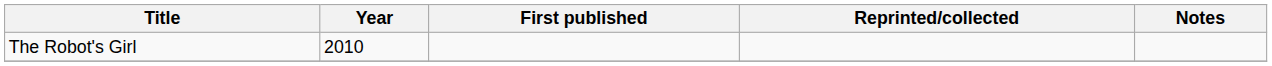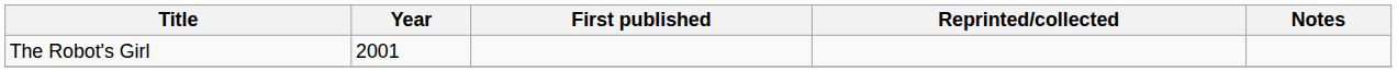The Robot's Girl | Year: 2010 -> 2001
